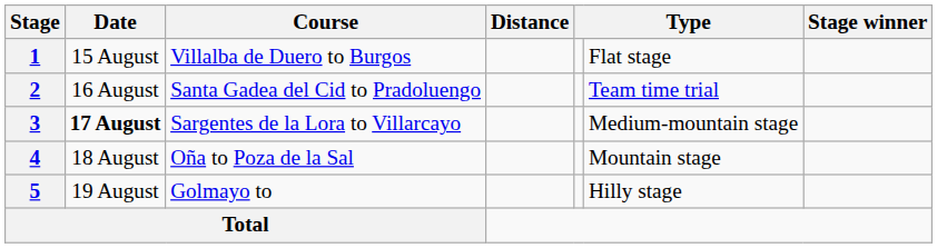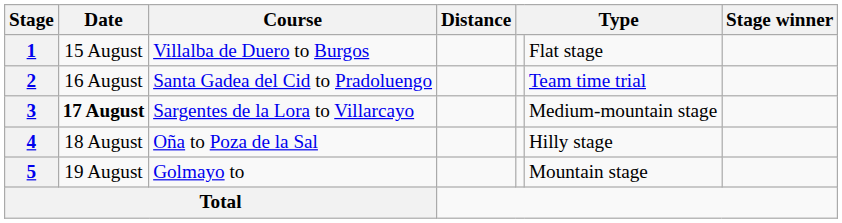4 | column 6: Mountain stage -> Hilly stage
5 | column 6: Hilly stage -> Mountain stage
